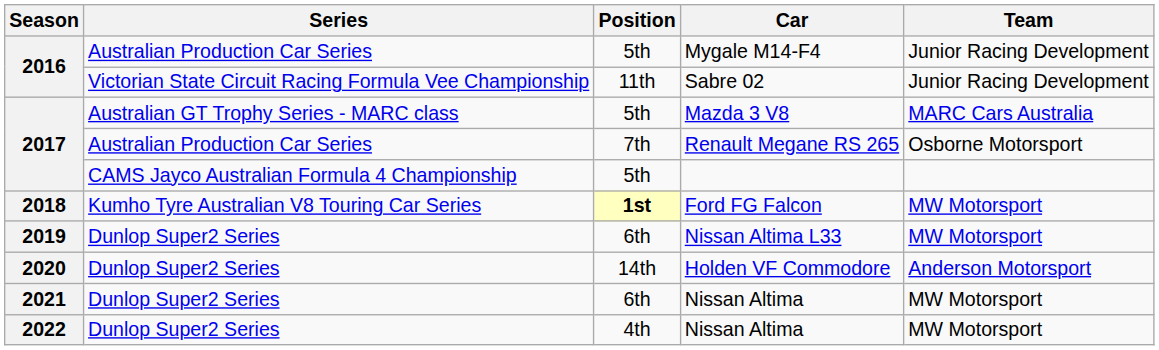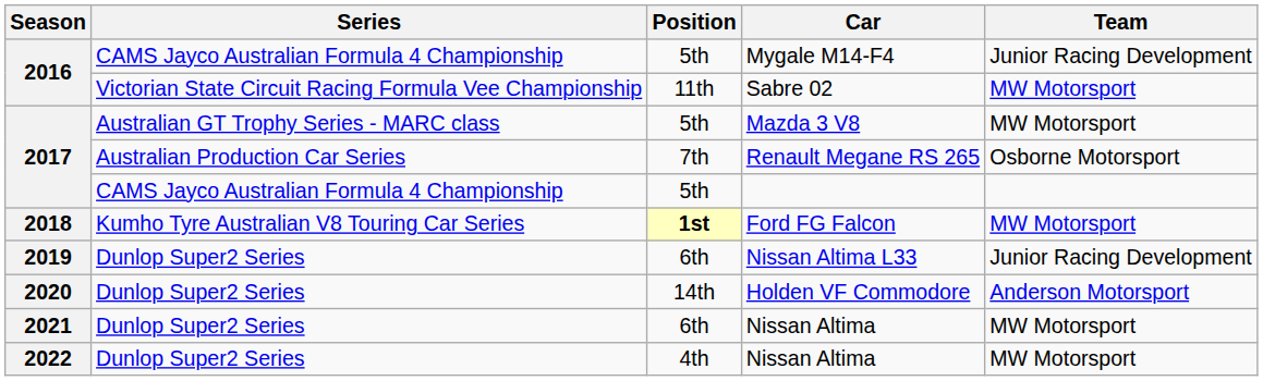Mygale M14-F4 | Series: Australian Production Car Series -> CAMS Jayco Australian Formula 4 Championship
Sabre 02 | Team: Junior Racing Development -> MW Motorsport
Mazda 3 V8 | Team: MARC Cars Australia -> MW Motorsport
Nissan Altima L33 | Team: MW Motorsport -> Junior Racing Development
